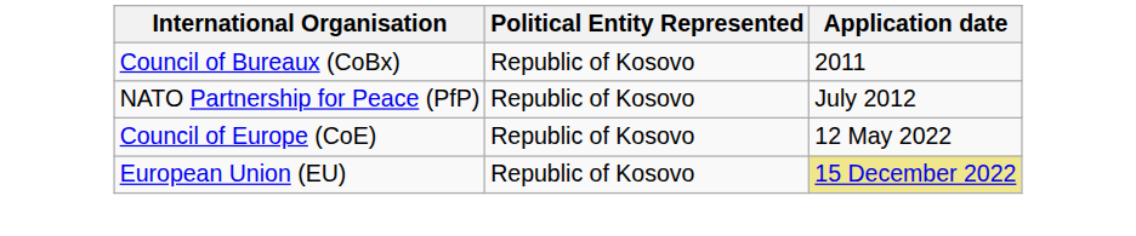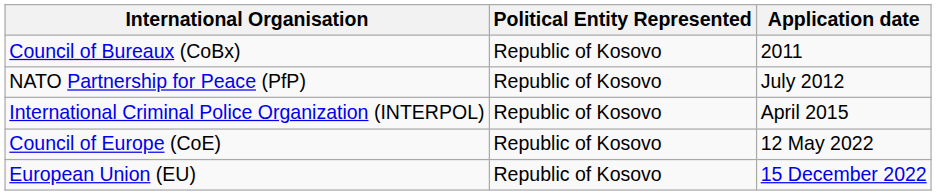+ row: International Criminal Police Organization (INTERPOL) | Republic of Kosovo | April 2015
European Union (EU) | Application date: khaki background -> no background
